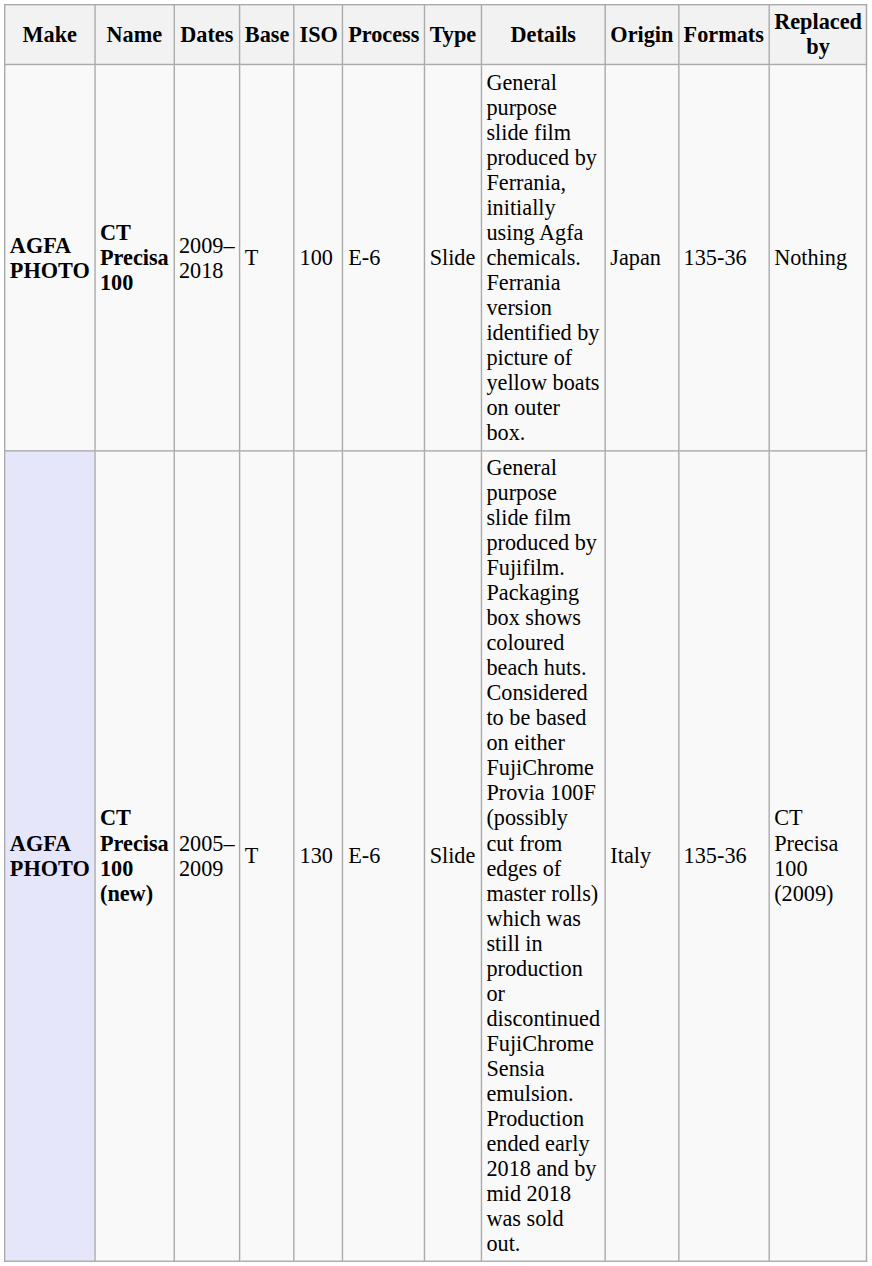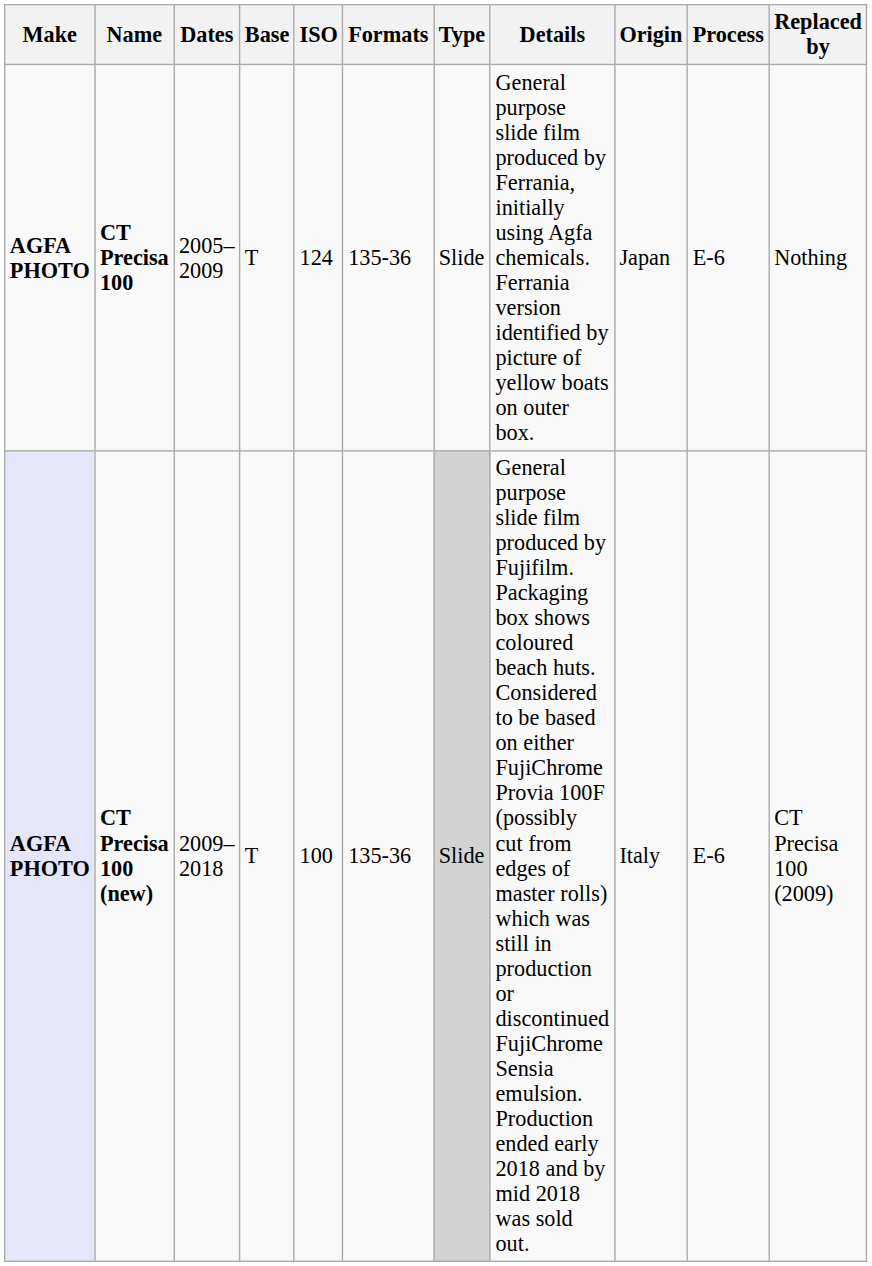columns swapped: Process <-> Formats
CT Precisa 100 | Dates: 2009–2018 -> 2005–2009
CT Precisa 100 | ISO: 100 -> 124
CT Precisa 100 (new) | Dates: 2005–2009 -> 2009–2018
CT Precisa 100 (new) | ISO: 130 -> 100
CT Precisa 100 (new) | Type: no background -> lightgrey background
